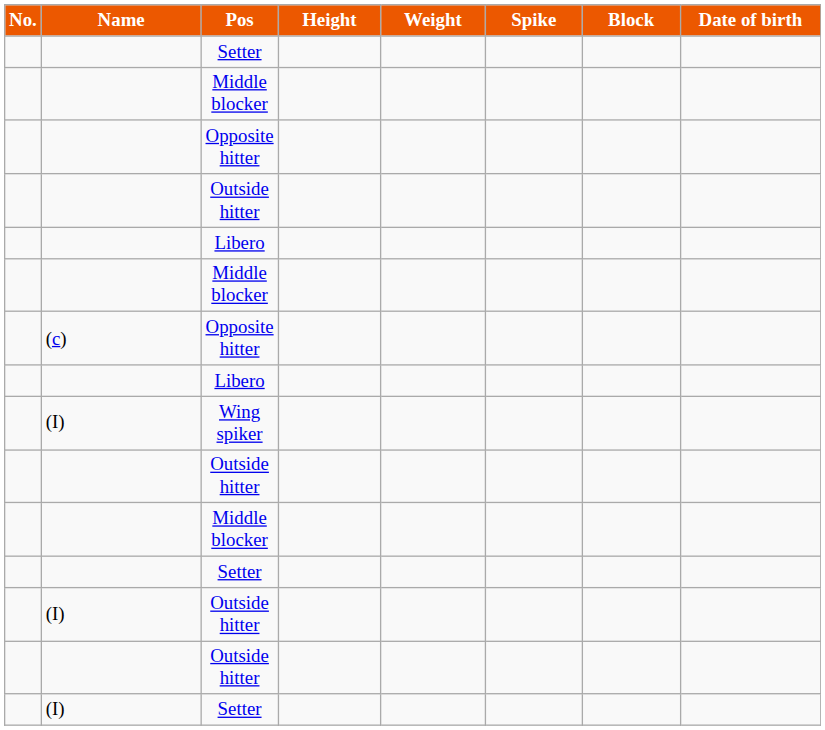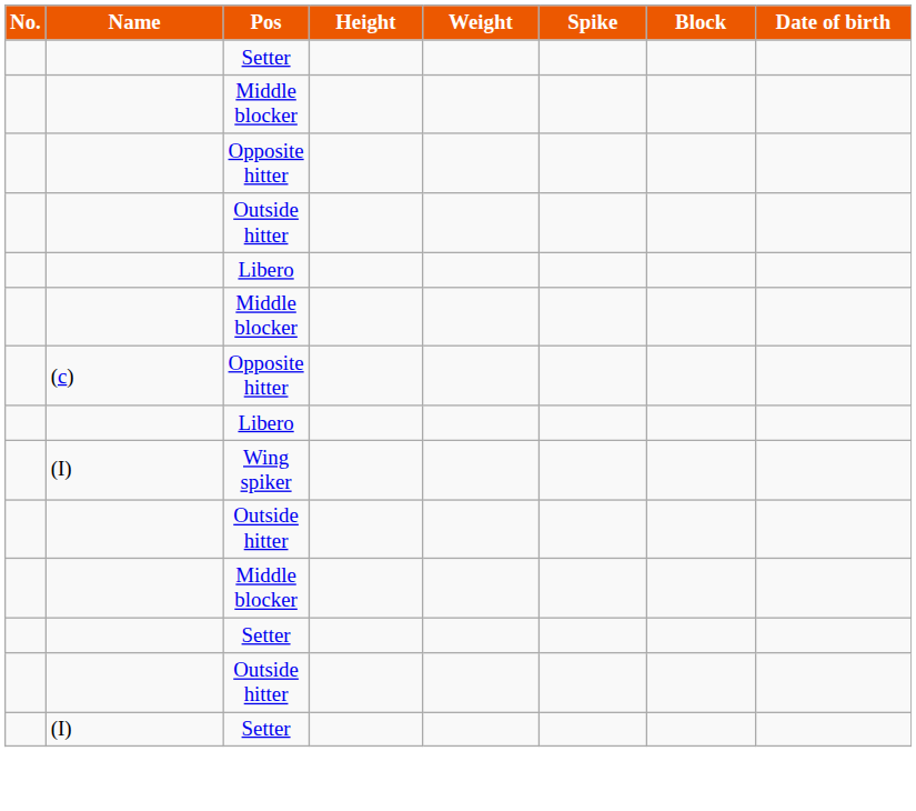- row: (I) | Outside hitter
